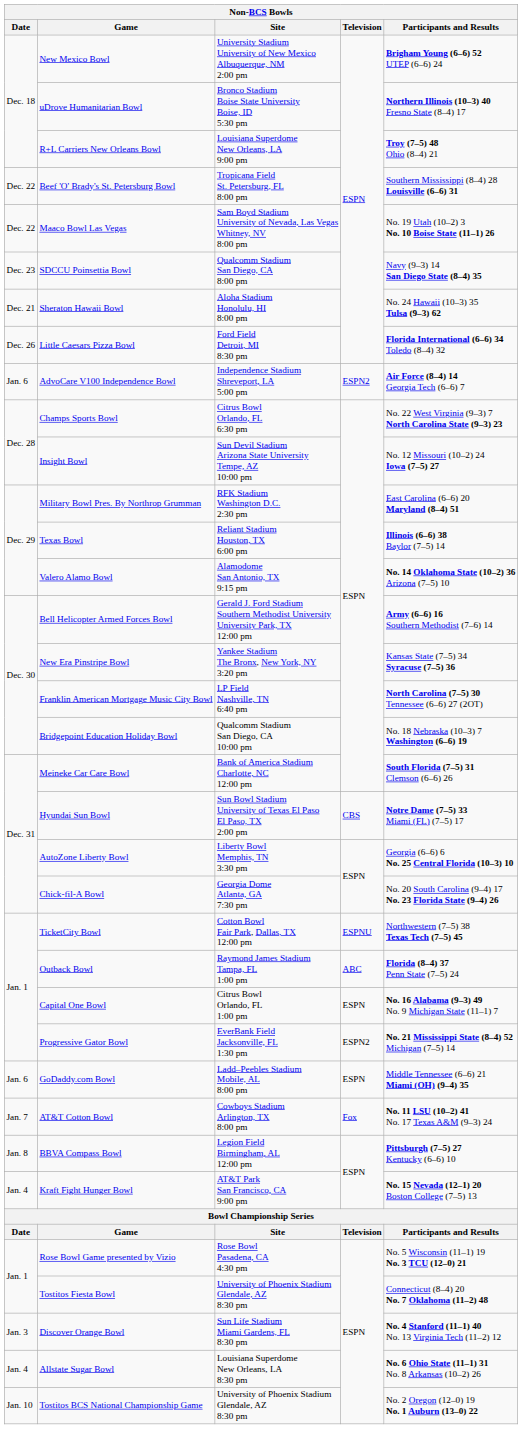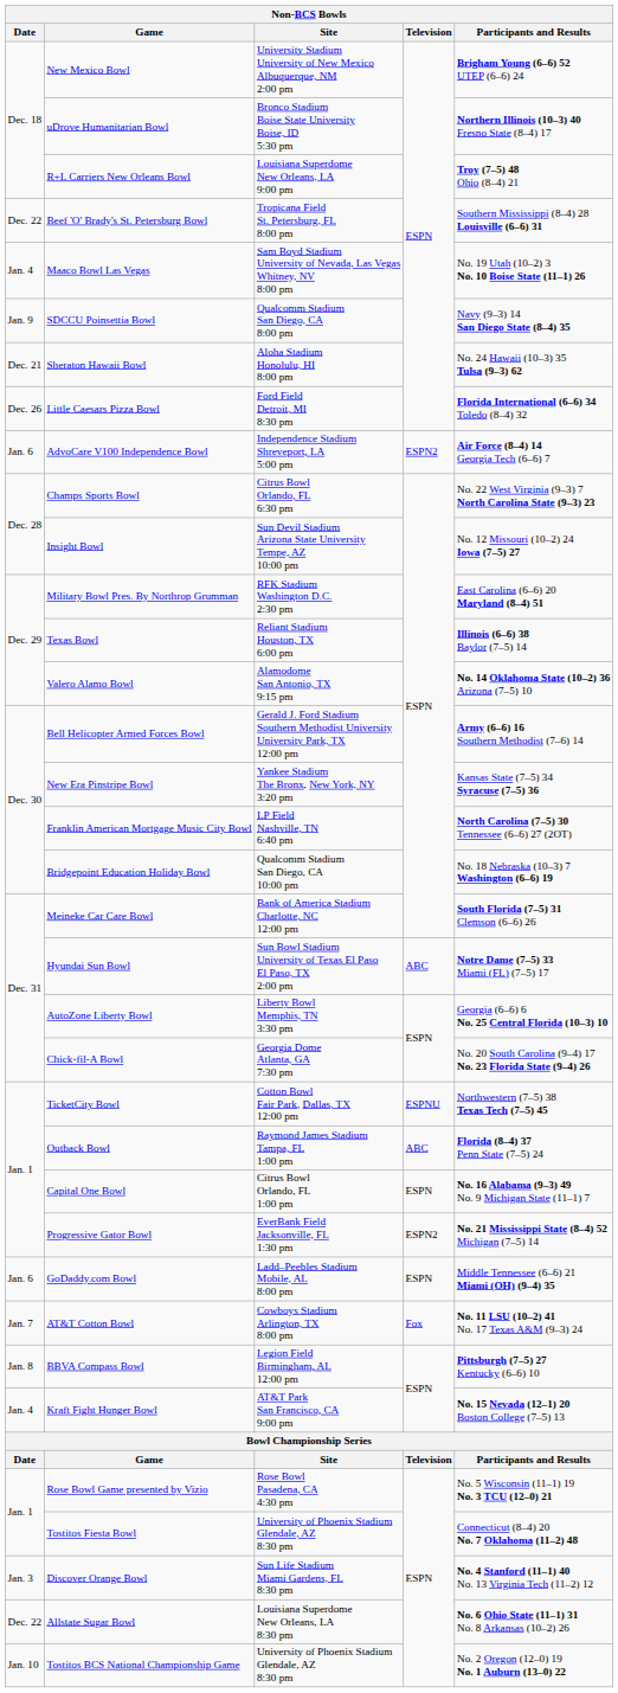Maaco Bowl Las Vegas | Date: Dec. 22 -> Jan. 4
SDCCU Poinsettia Bowl | Date: Dec. 23 -> Jan. 9
Hyundai Sun Bowl | Television: CBS -> ABC
Allstate Sugar Bowl | Date: Jan. 4 -> Dec. 22
